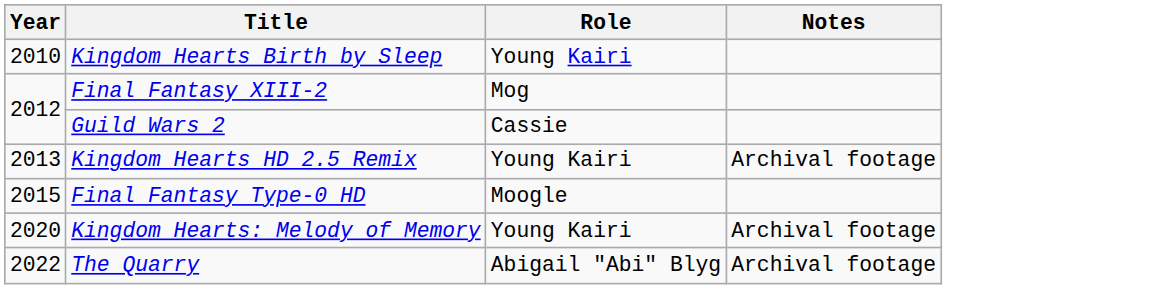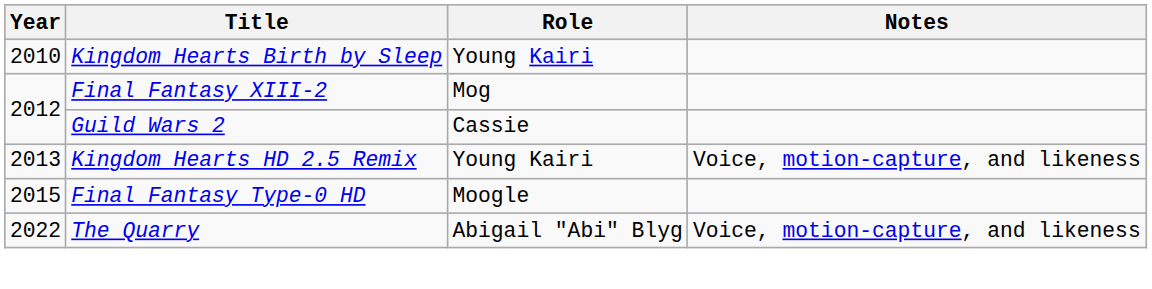Kingdom Hearts HD 2.5 Remix | Notes: Archival footage -> Voice, motion-capture, and likeness
- row: 2020 | Kingdom Hearts: Melody of Memory | Young Kairi | Archival footage
The Quarry | Notes: Archival footage -> Voice, motion-capture, and likeness
